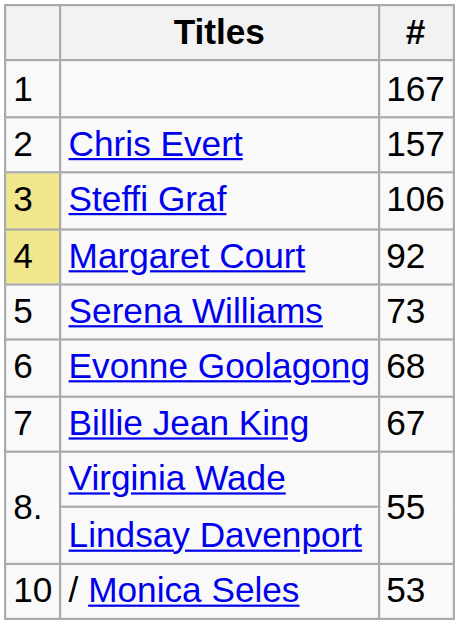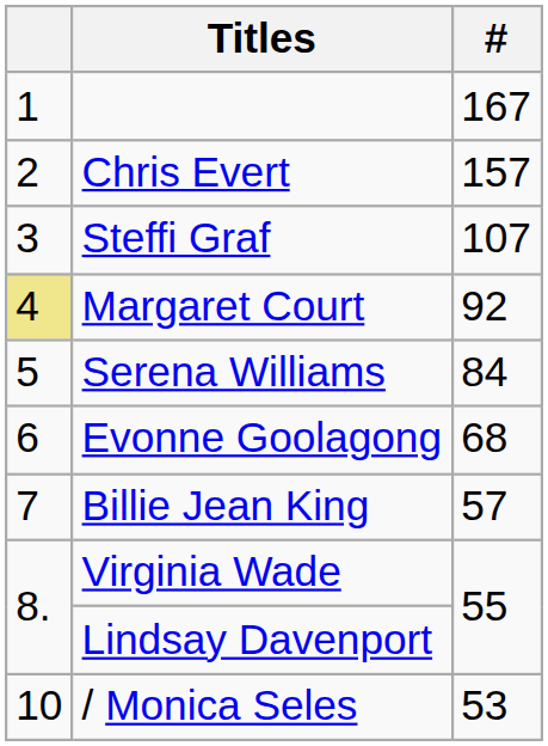Steffi Graf | column 1: khaki background -> no background
Steffi Graf | #: 106 -> 107
Serena Williams | #: 73 -> 84
Billie Jean King | #: 67 -> 57
